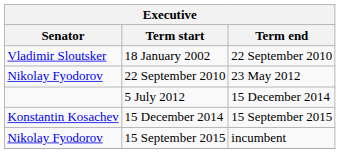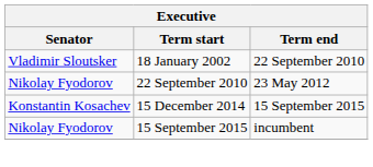- row: 5 July 2012 | 15 December 2014
